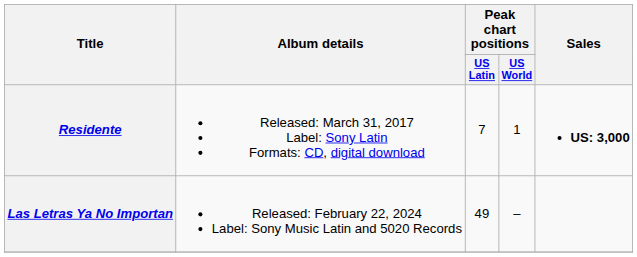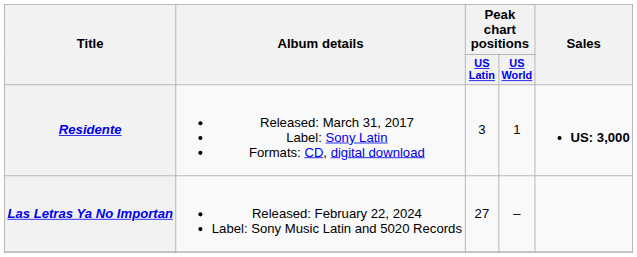Residente | Peak chart positions / US Latin: 7 -> 3
Las Letras Ya No Importan | Peak chart positions / US Latin: 49 -> 27
